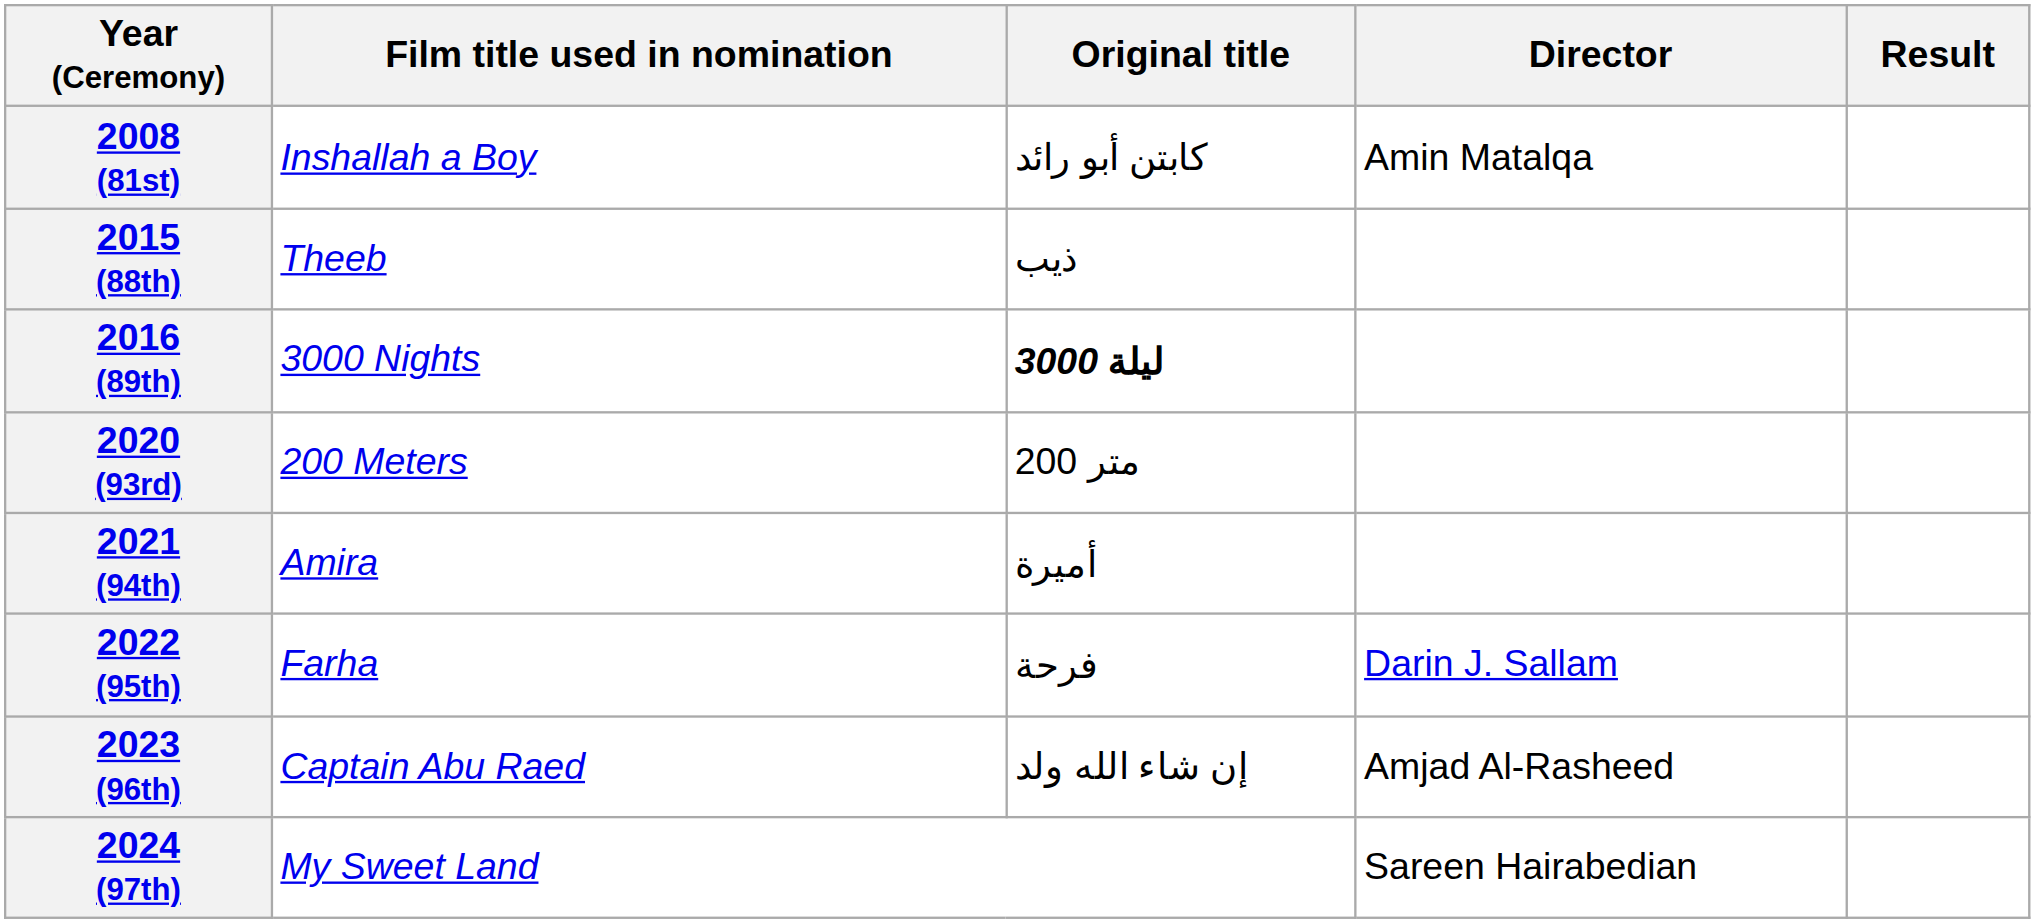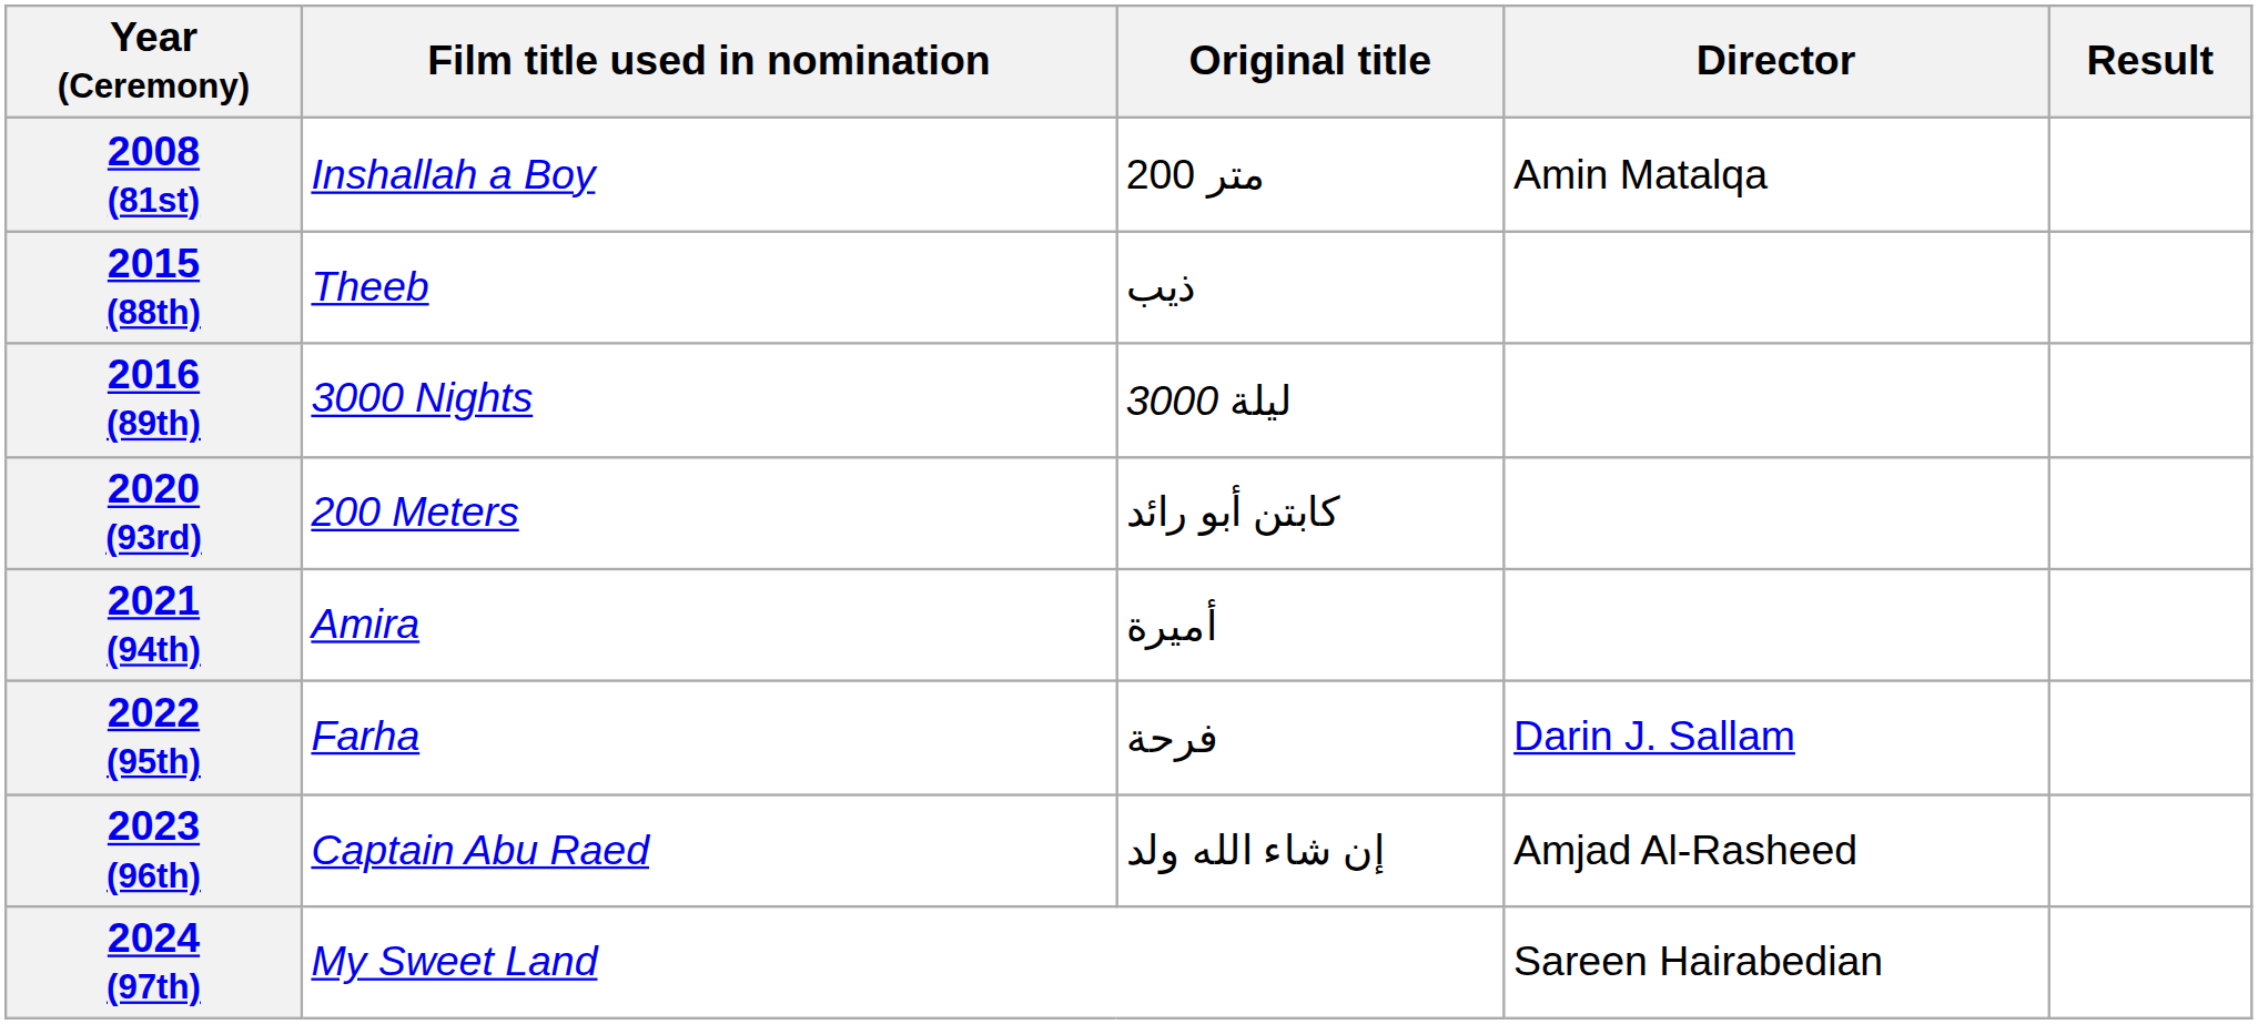2008 (81st) | Original title: كابتن أبو رائد -> 200 متر
2016 (89th) | Original title: bold -> normal
2020 (93rd) | Original title: 200 متر -> كابتن أبو رائد
